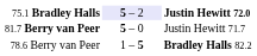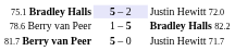75.1 Bradley Halls | column 3: bold -> normal
rows swapped: 81.7 Berry van Peer <-> 78.6 Berry van Peer
